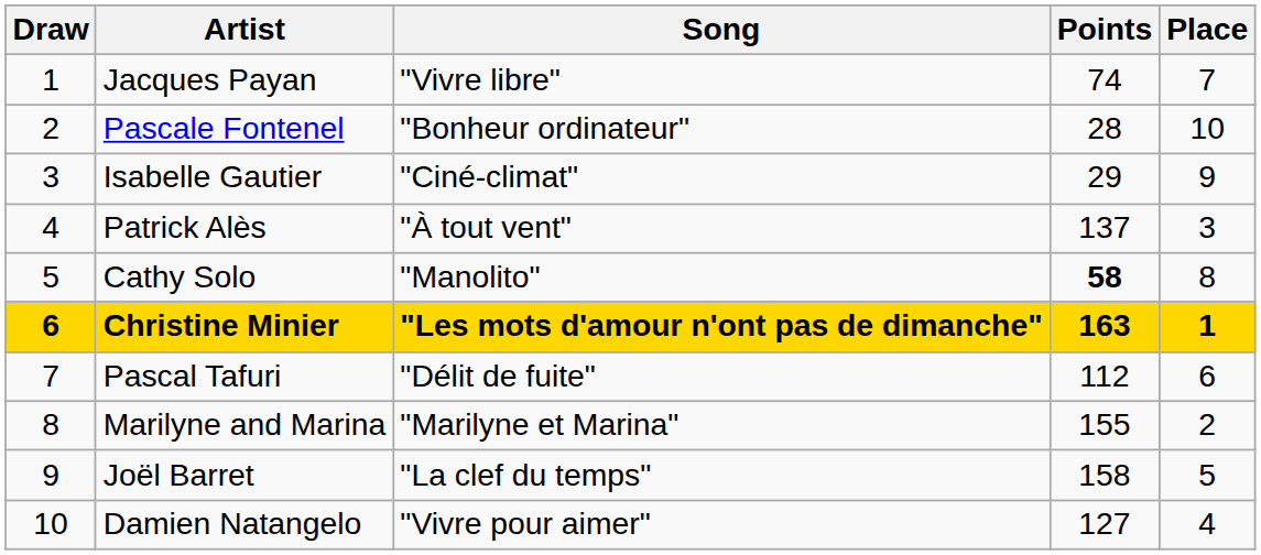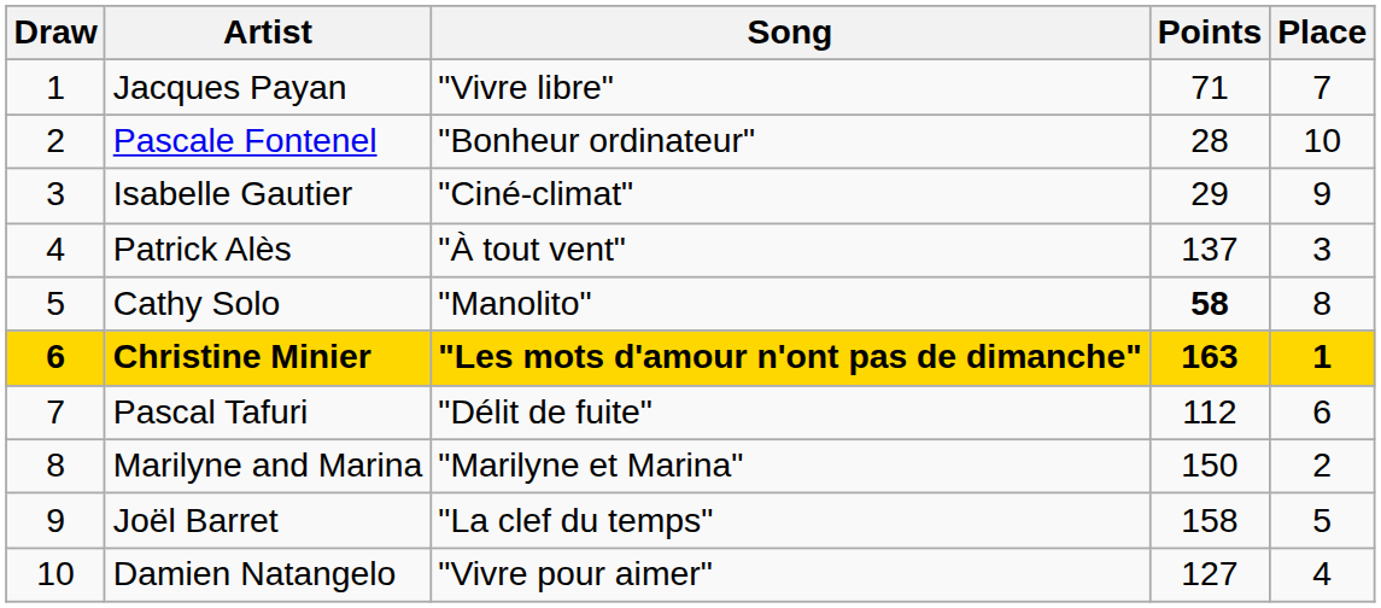Jacques Payan | Points: 74 -> 71
Marilyne and Marina | Points: 155 -> 150
